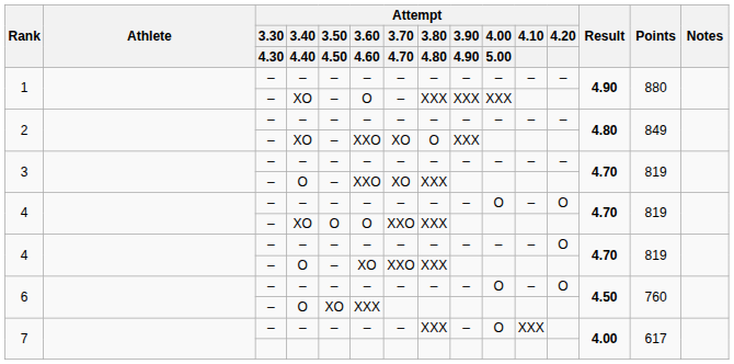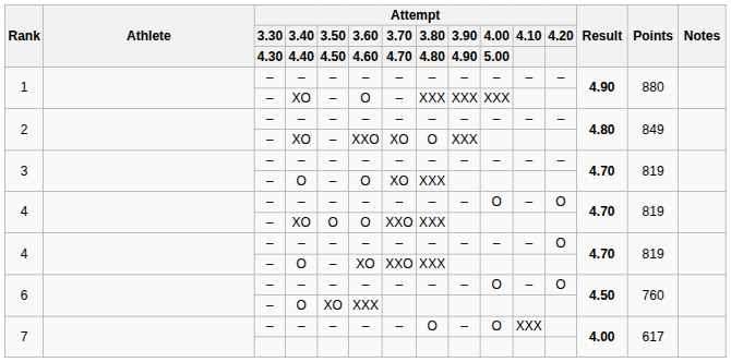3 / O | Attempt / 3.60 / 4.60: XXO -> O
7 / – | Attempt / 3.80 / 4.80: XXX -> O
